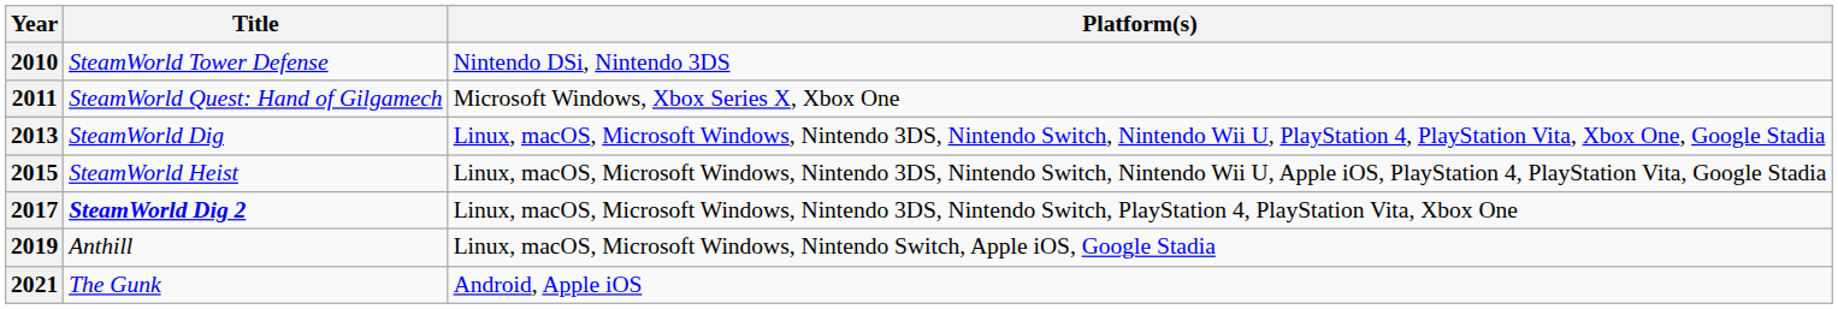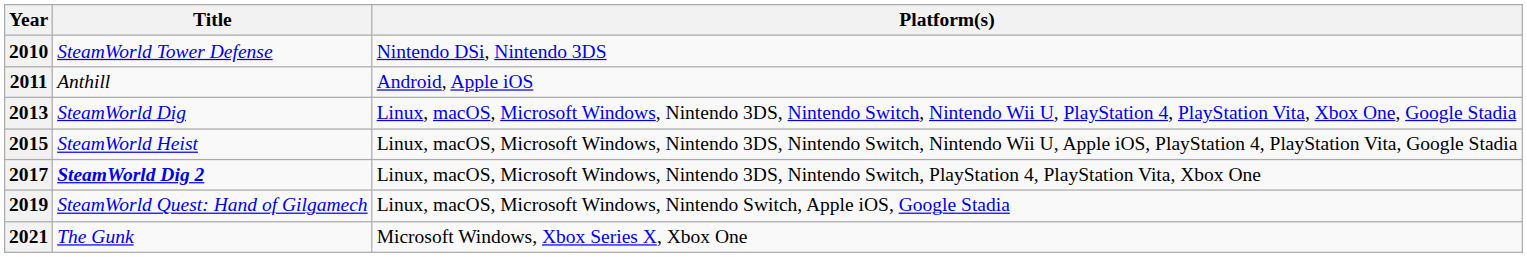2011 | Title: SteamWorld Quest: Hand of Gilgamech -> Anthill
2011 | Platform(s): Microsoft Windows, Xbox Series X, Xbox One -> Android, Apple iOS
2019 | Title: Anthill -> SteamWorld Quest: Hand of Gilgamech
2021 | Platform(s): Android, Apple iOS -> Microsoft Windows, Xbox Series X, Xbox One
